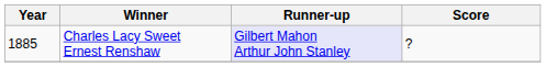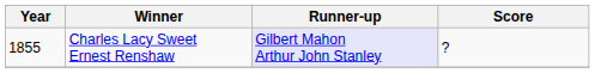Charles Lacy Sweet Ernest Renshaw | Year: 1885 -> 1855
